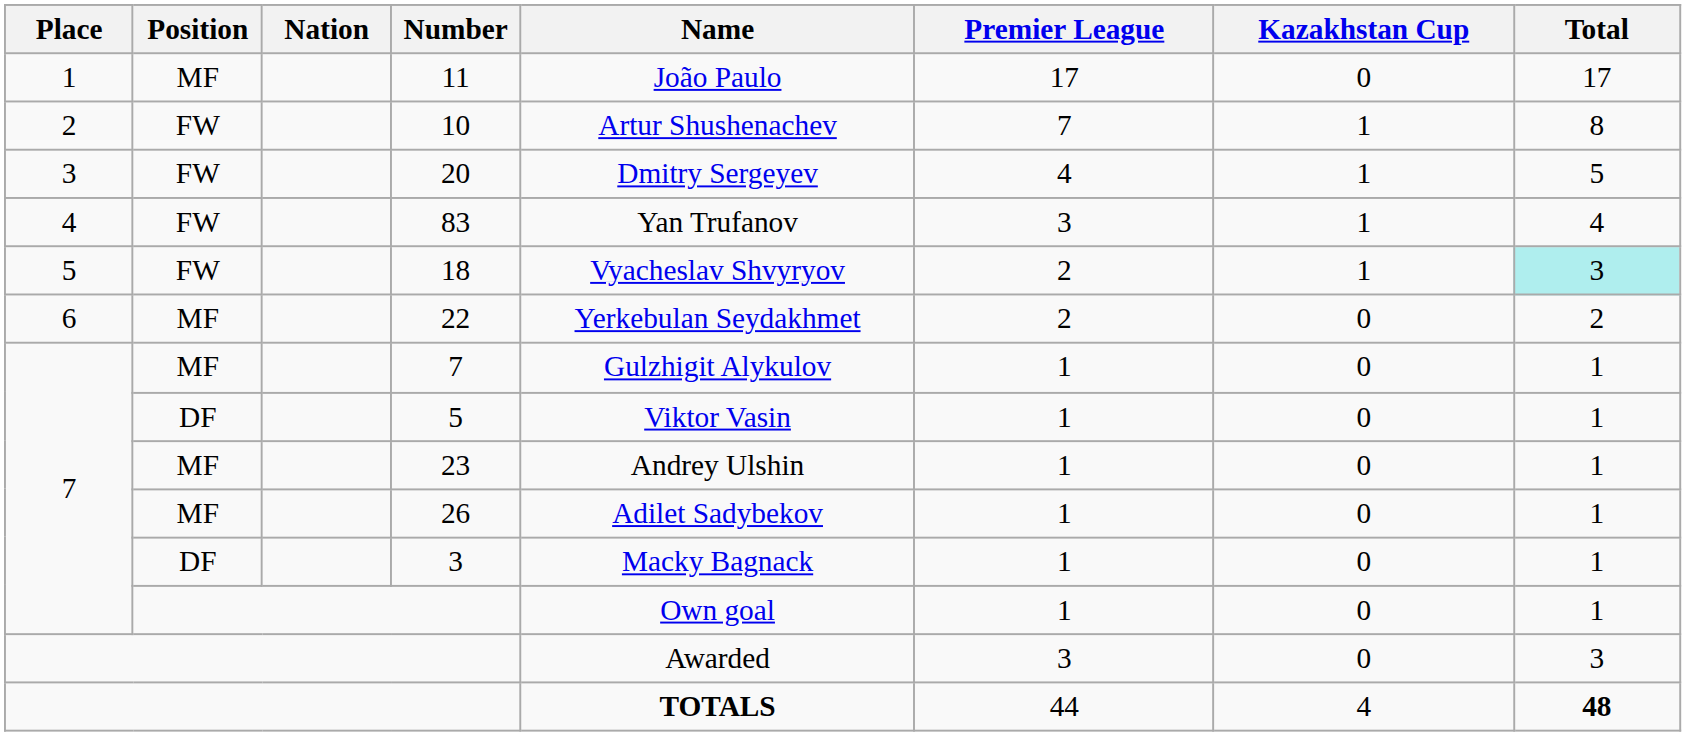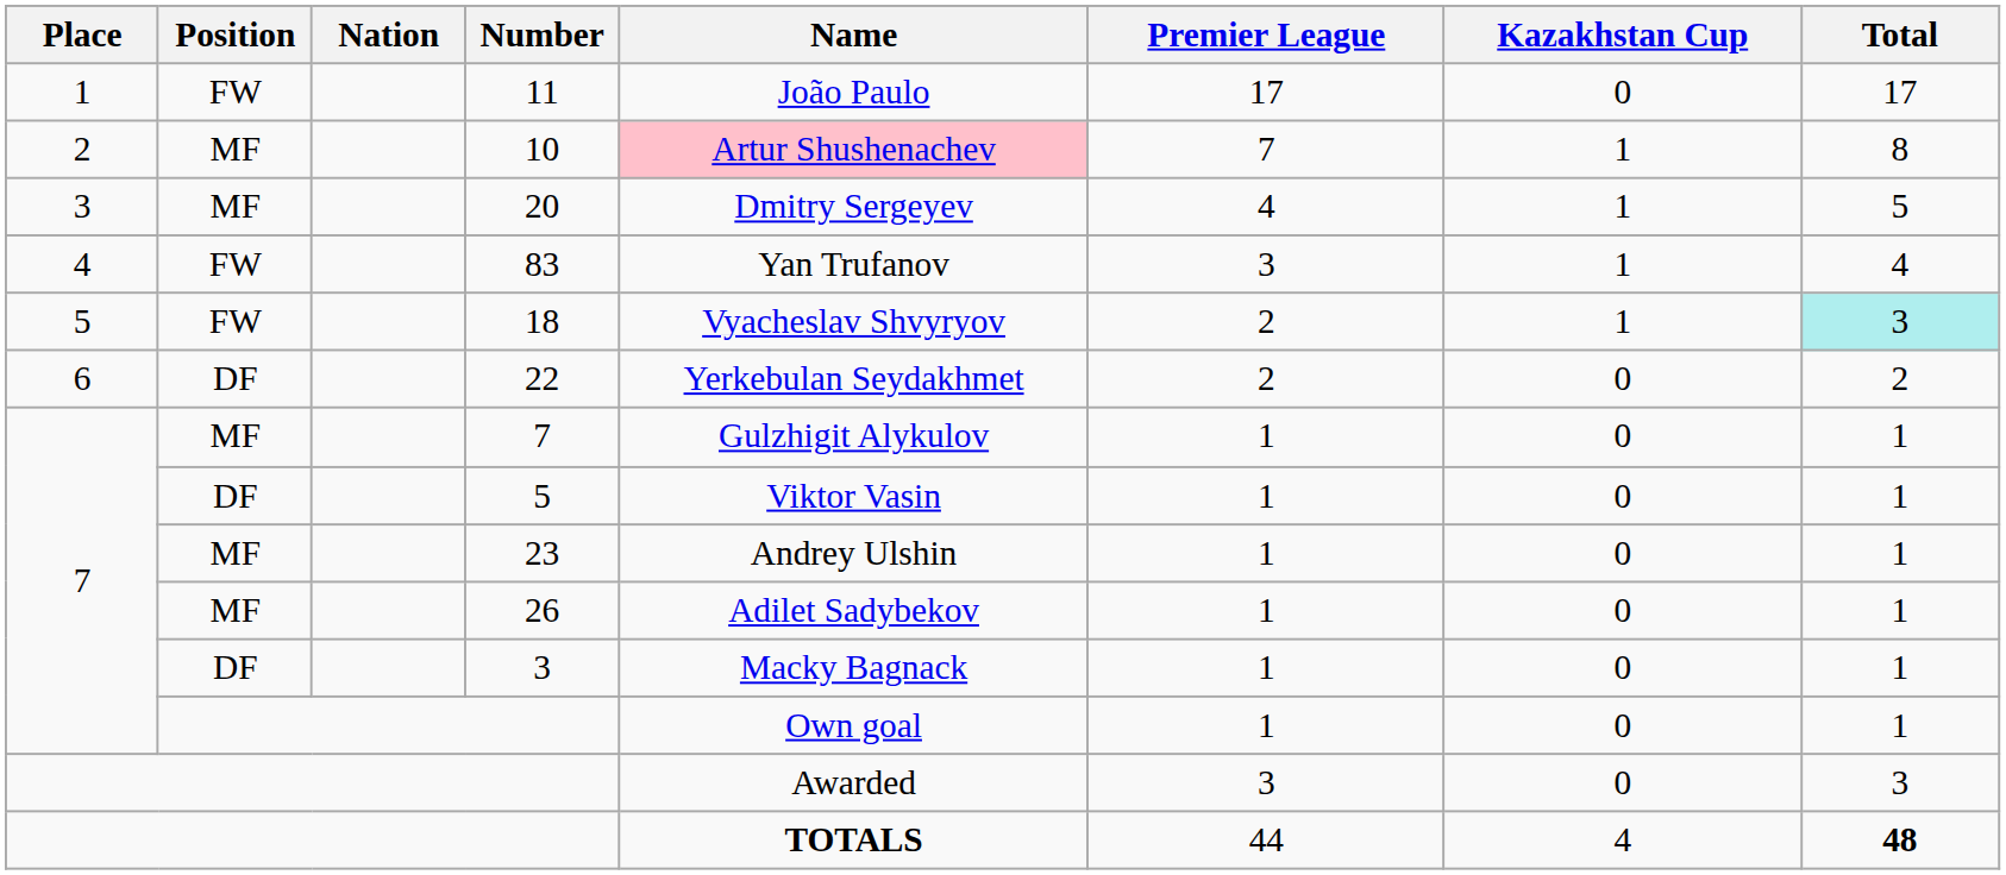11 | Position: MF -> FW
10 | Position: FW -> MF
10 | Name: no background -> pink background
20 | Position: FW -> MF
22 | Position: MF -> DF
